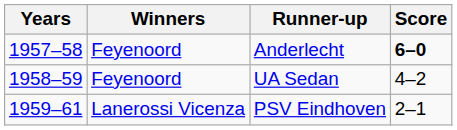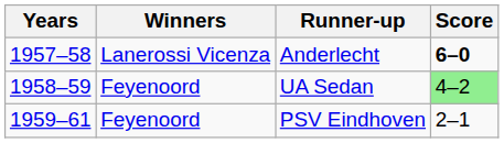Anderlecht | Winners: Feyenoord -> Lanerossi Vicenza
UA Sedan | Score: no background -> lightgreen background
PSV Eindhoven | Winners: Lanerossi Vicenza -> Feyenoord
